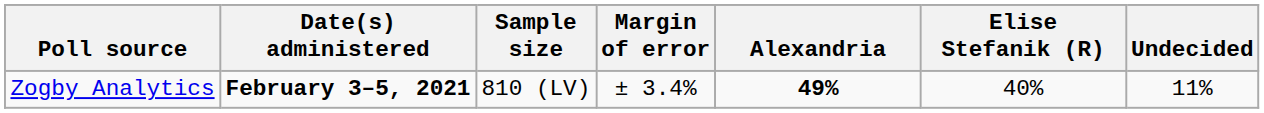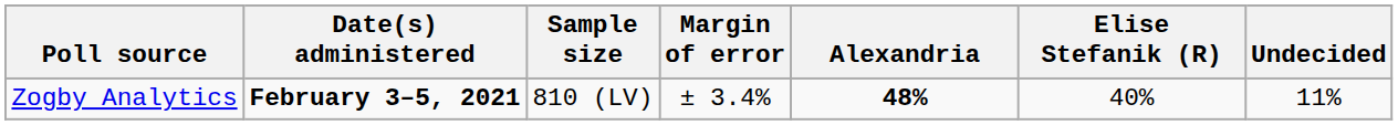Zogby Analytics | Alexandria: 49% -> 48%
